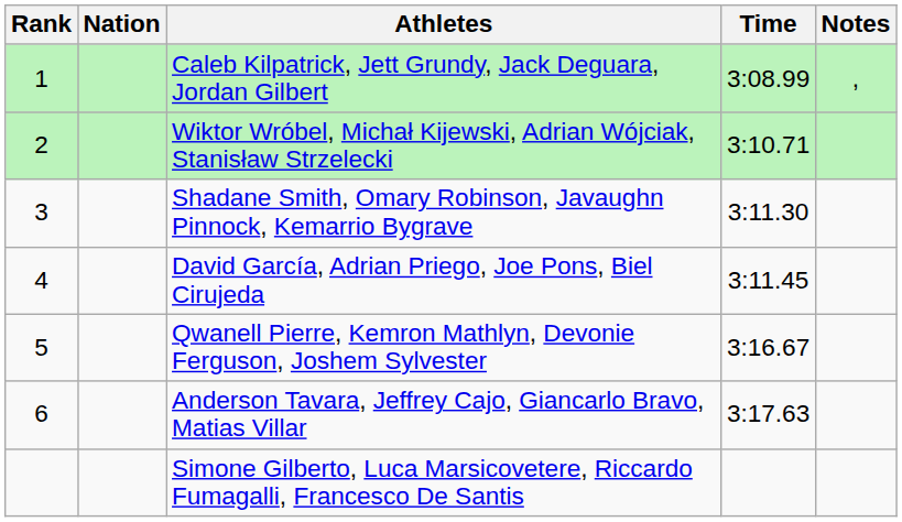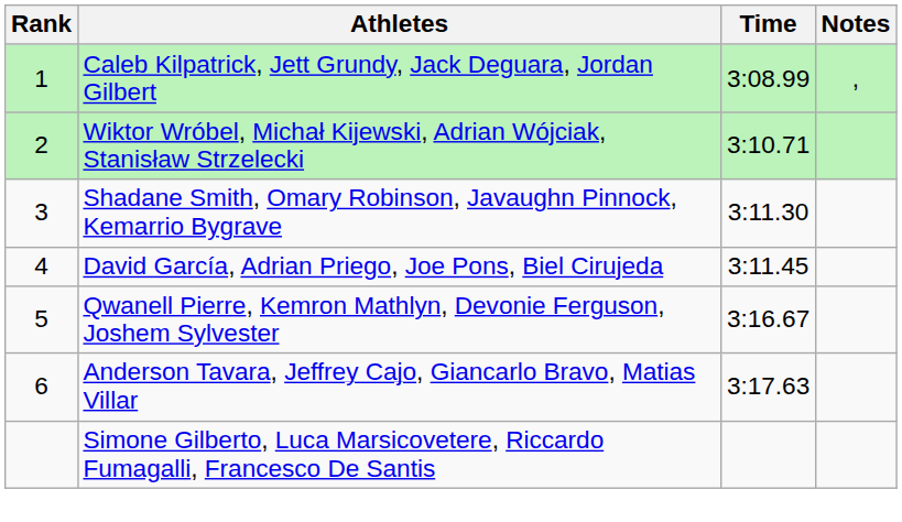- column: Nation
